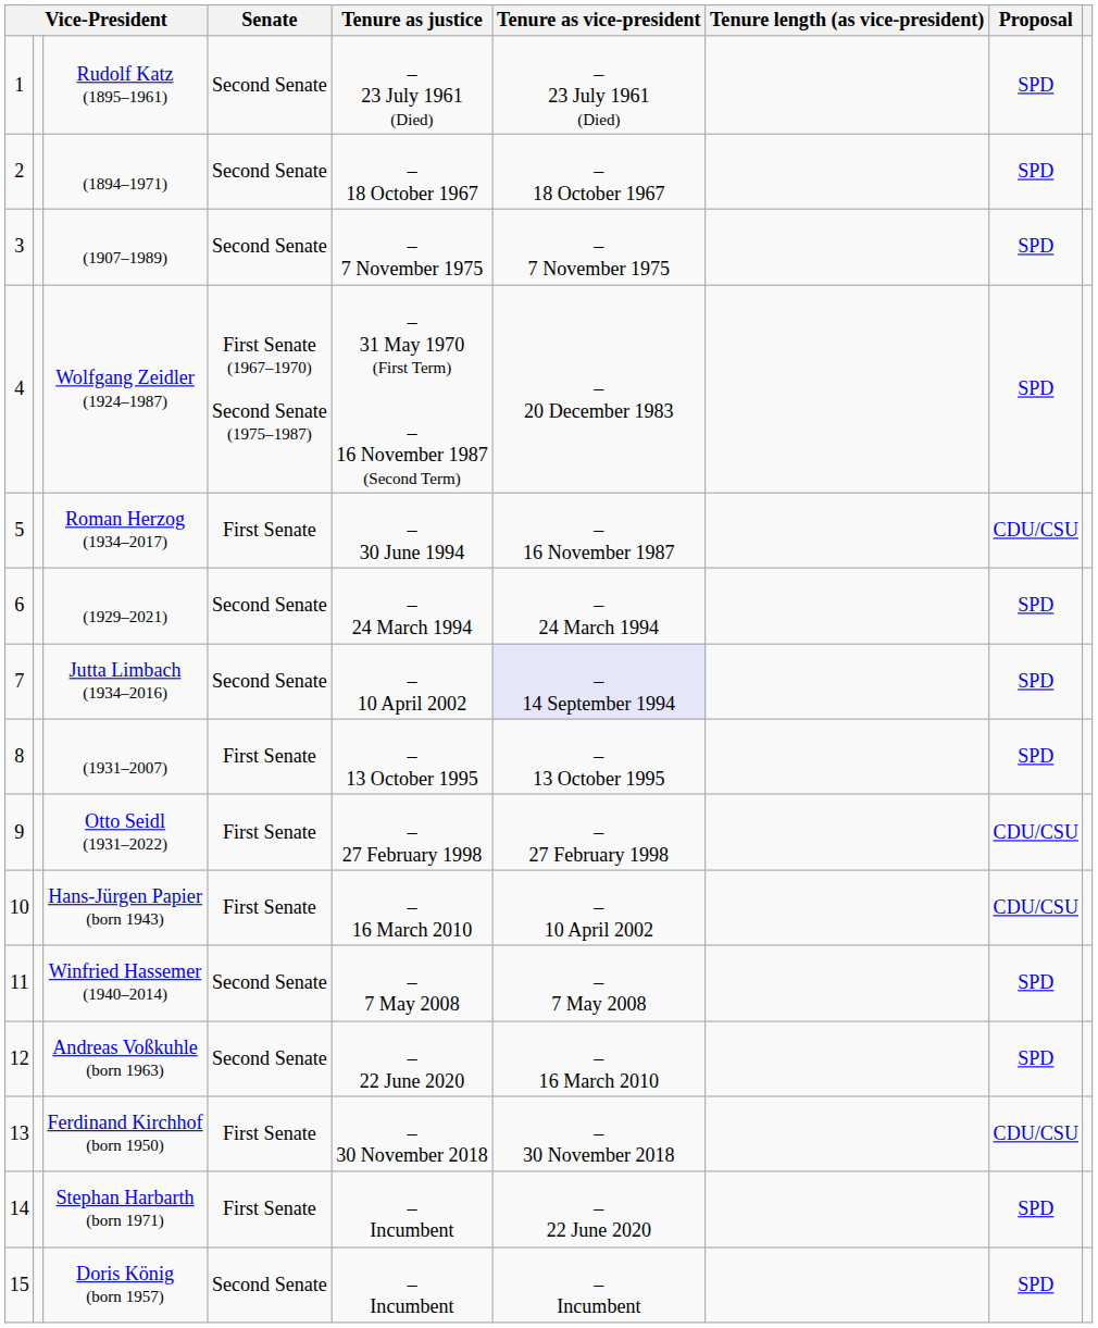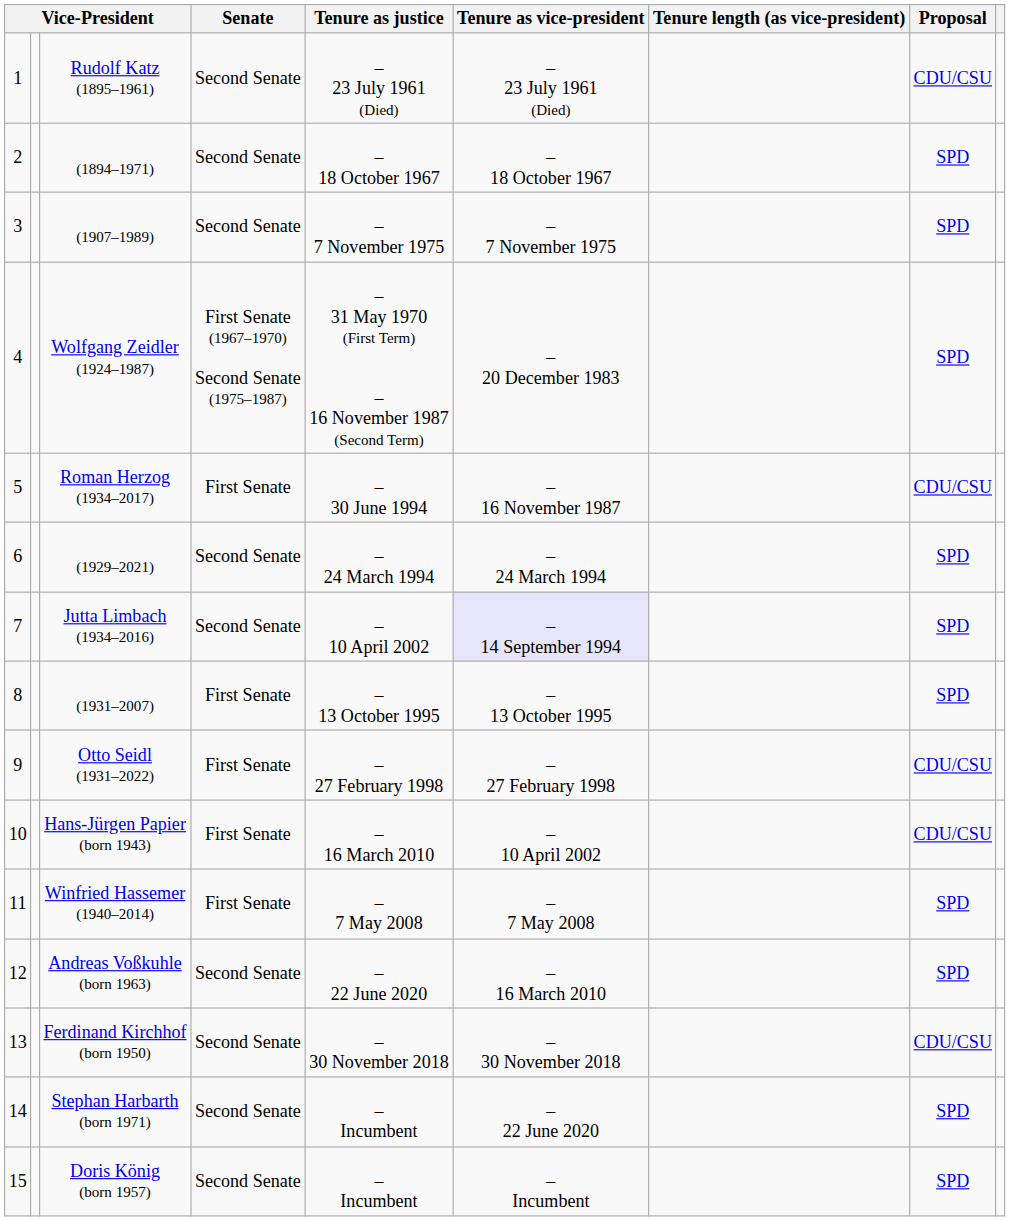Rudolf Katz (1895–1961) | Proposal: SPD -> CDU/CSU
Winfried Hassemer (1940–2014) | Senate: Second Senate -> First Senate
Ferdinand Kirchhof (born 1950) | Senate: First Senate -> Second Senate
Stephan Harbarth (born 1971) | Senate: First Senate -> Second Senate
